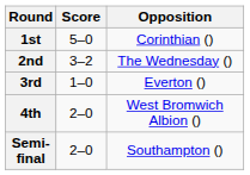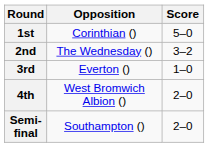columns swapped: Opposition <-> Score
